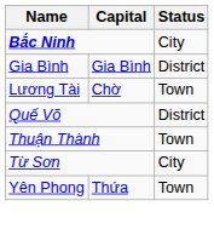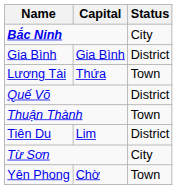Lương Tài | Capital: Chờ -> Thứa
+ row: Tiên Du | Lim | District
Yên Phong | Capital: Thứa -> Chờ
